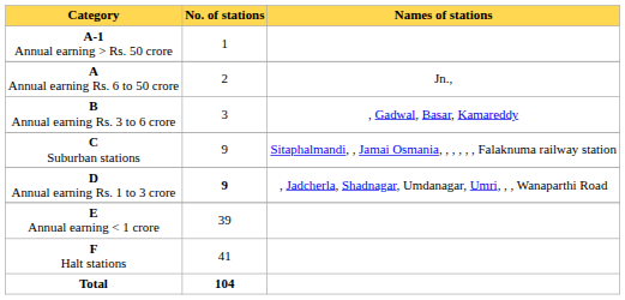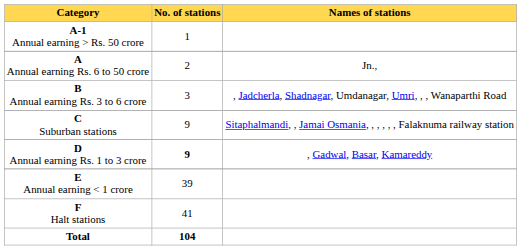B Annual earning Rs. 3 to 6 crore | Names of stations: , Gadwal, Basar, Kamareddy -> , Jadcherla, Shadnagar, Umdanagar, Umri, , , Wanaparthi Road
D Annual earning Rs. 1 to 3 crore | Names of stations: , Jadcherla, Shadnagar, Umdanagar, Umri, , , Wanaparthi Road -> , Gadwal, Basar, Kamareddy
